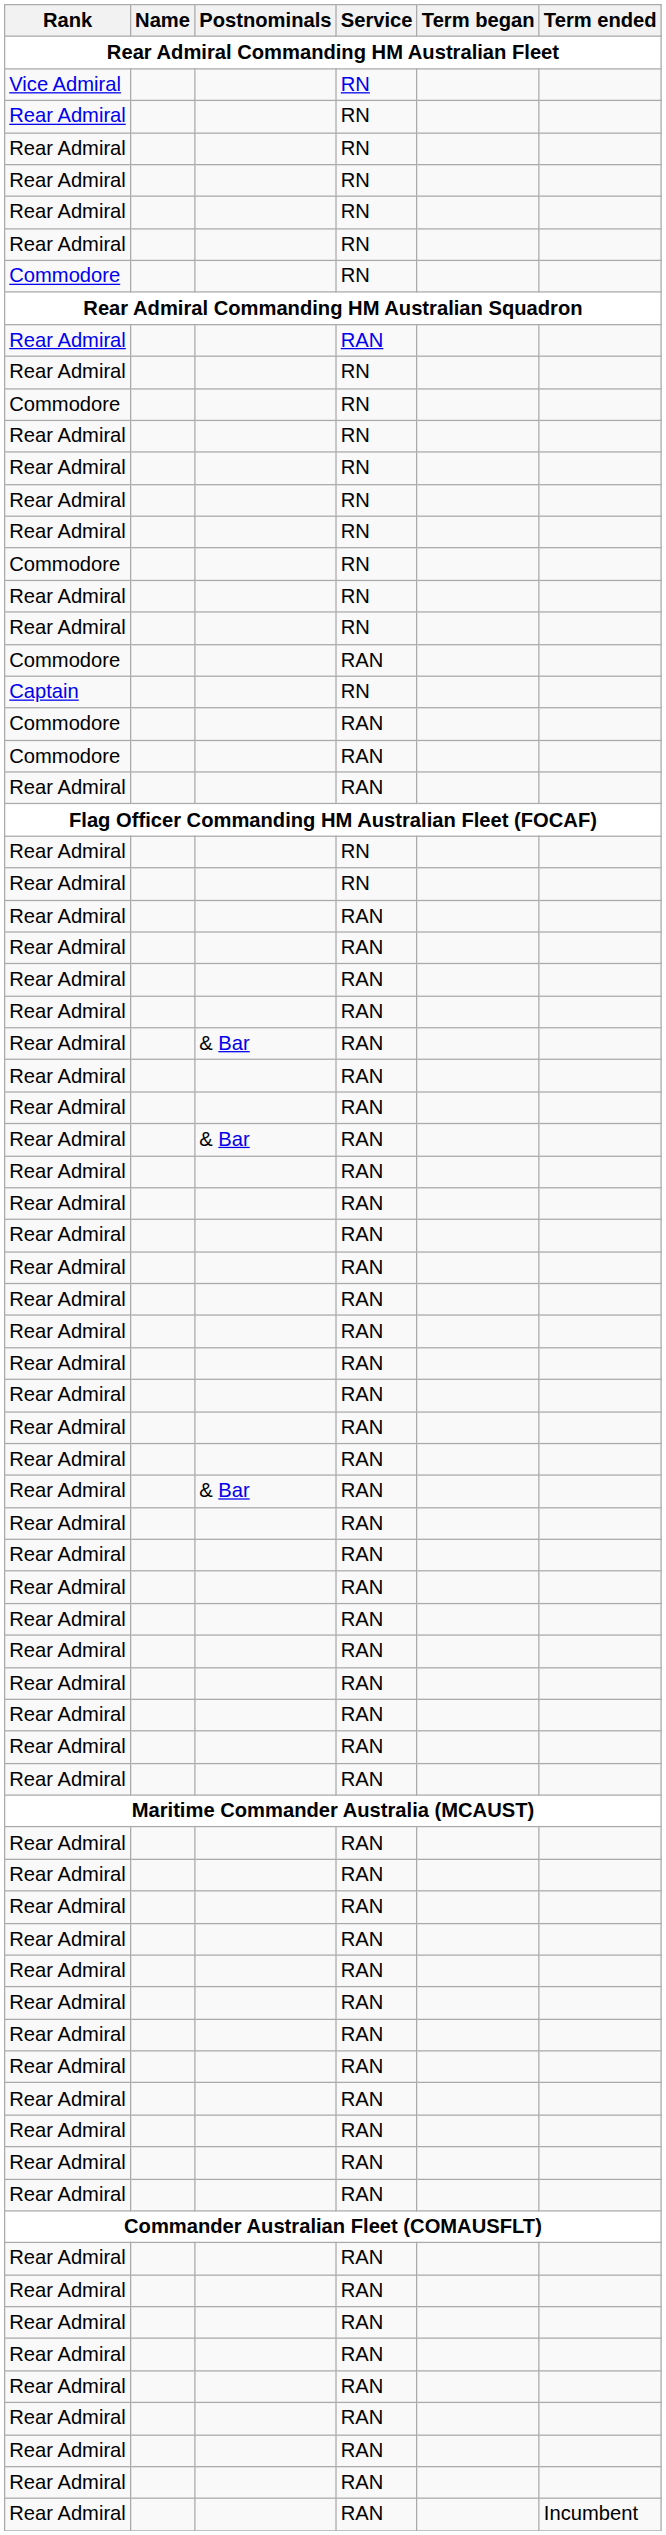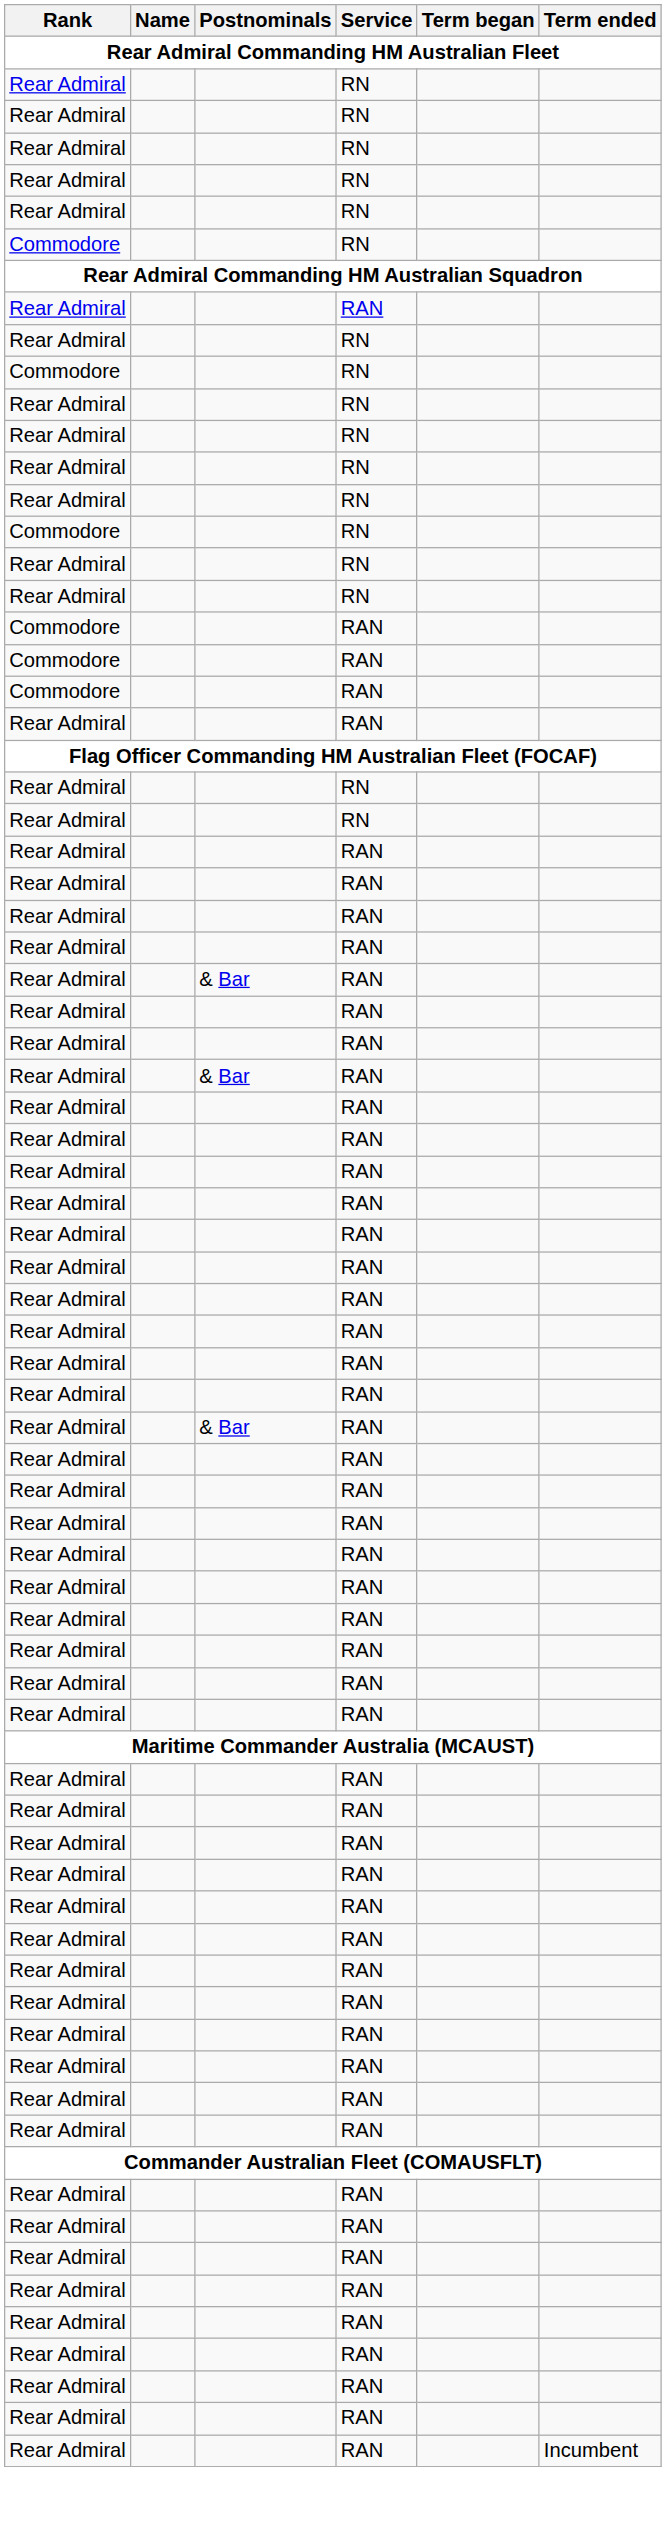- row: Vice Admiral | RN
- row: Captain | RN
